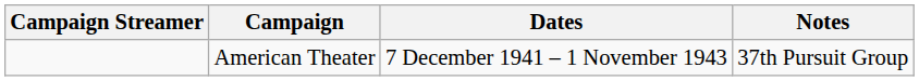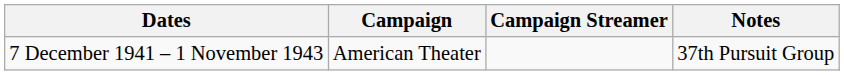columns swapped: Campaign Streamer <-> Dates
